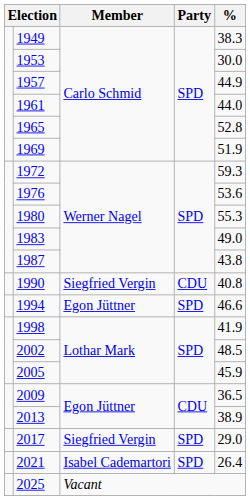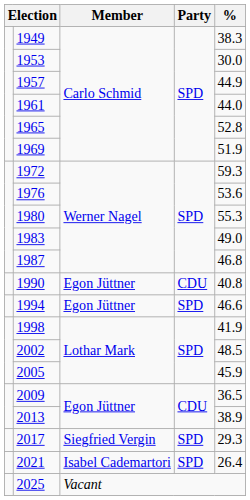1987 | %: 43.8 -> 46.8
1990 | Member: Siegfried Vergin -> Egon Jüttner
2017 | %: 29.0 -> 29.3
